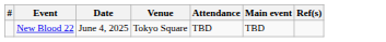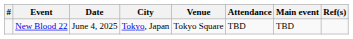+ column: City | Tokyo, Japan
